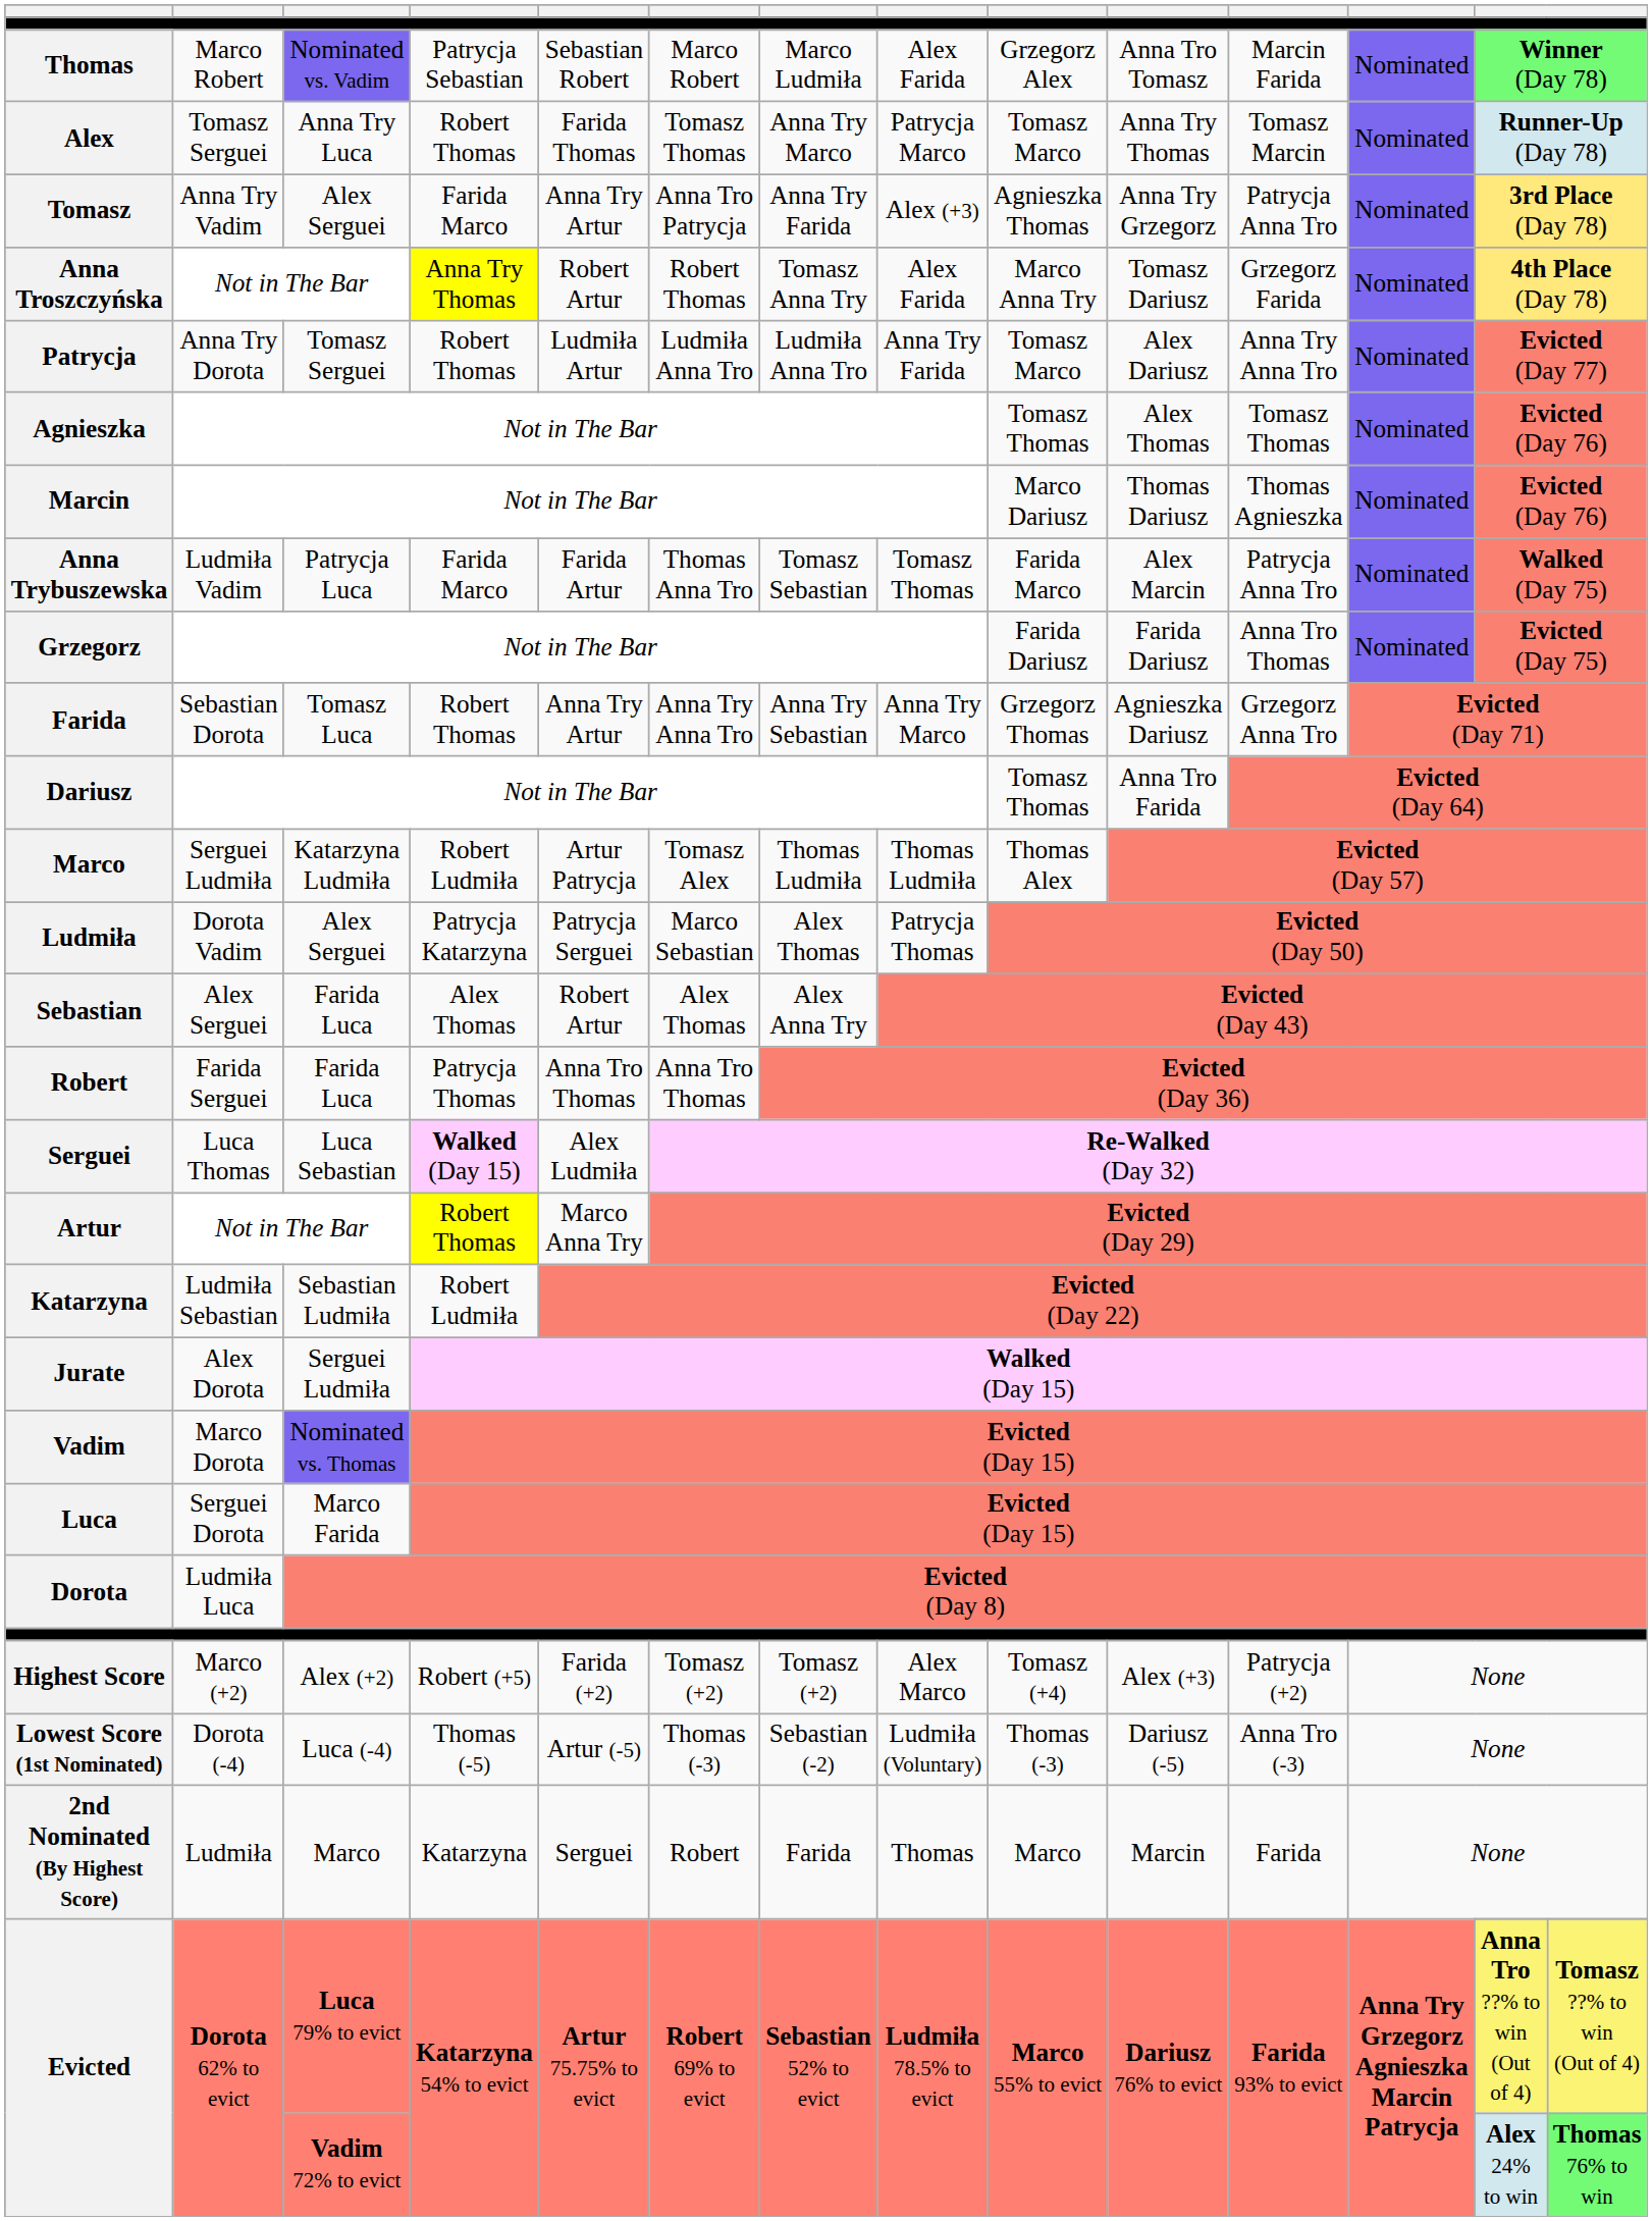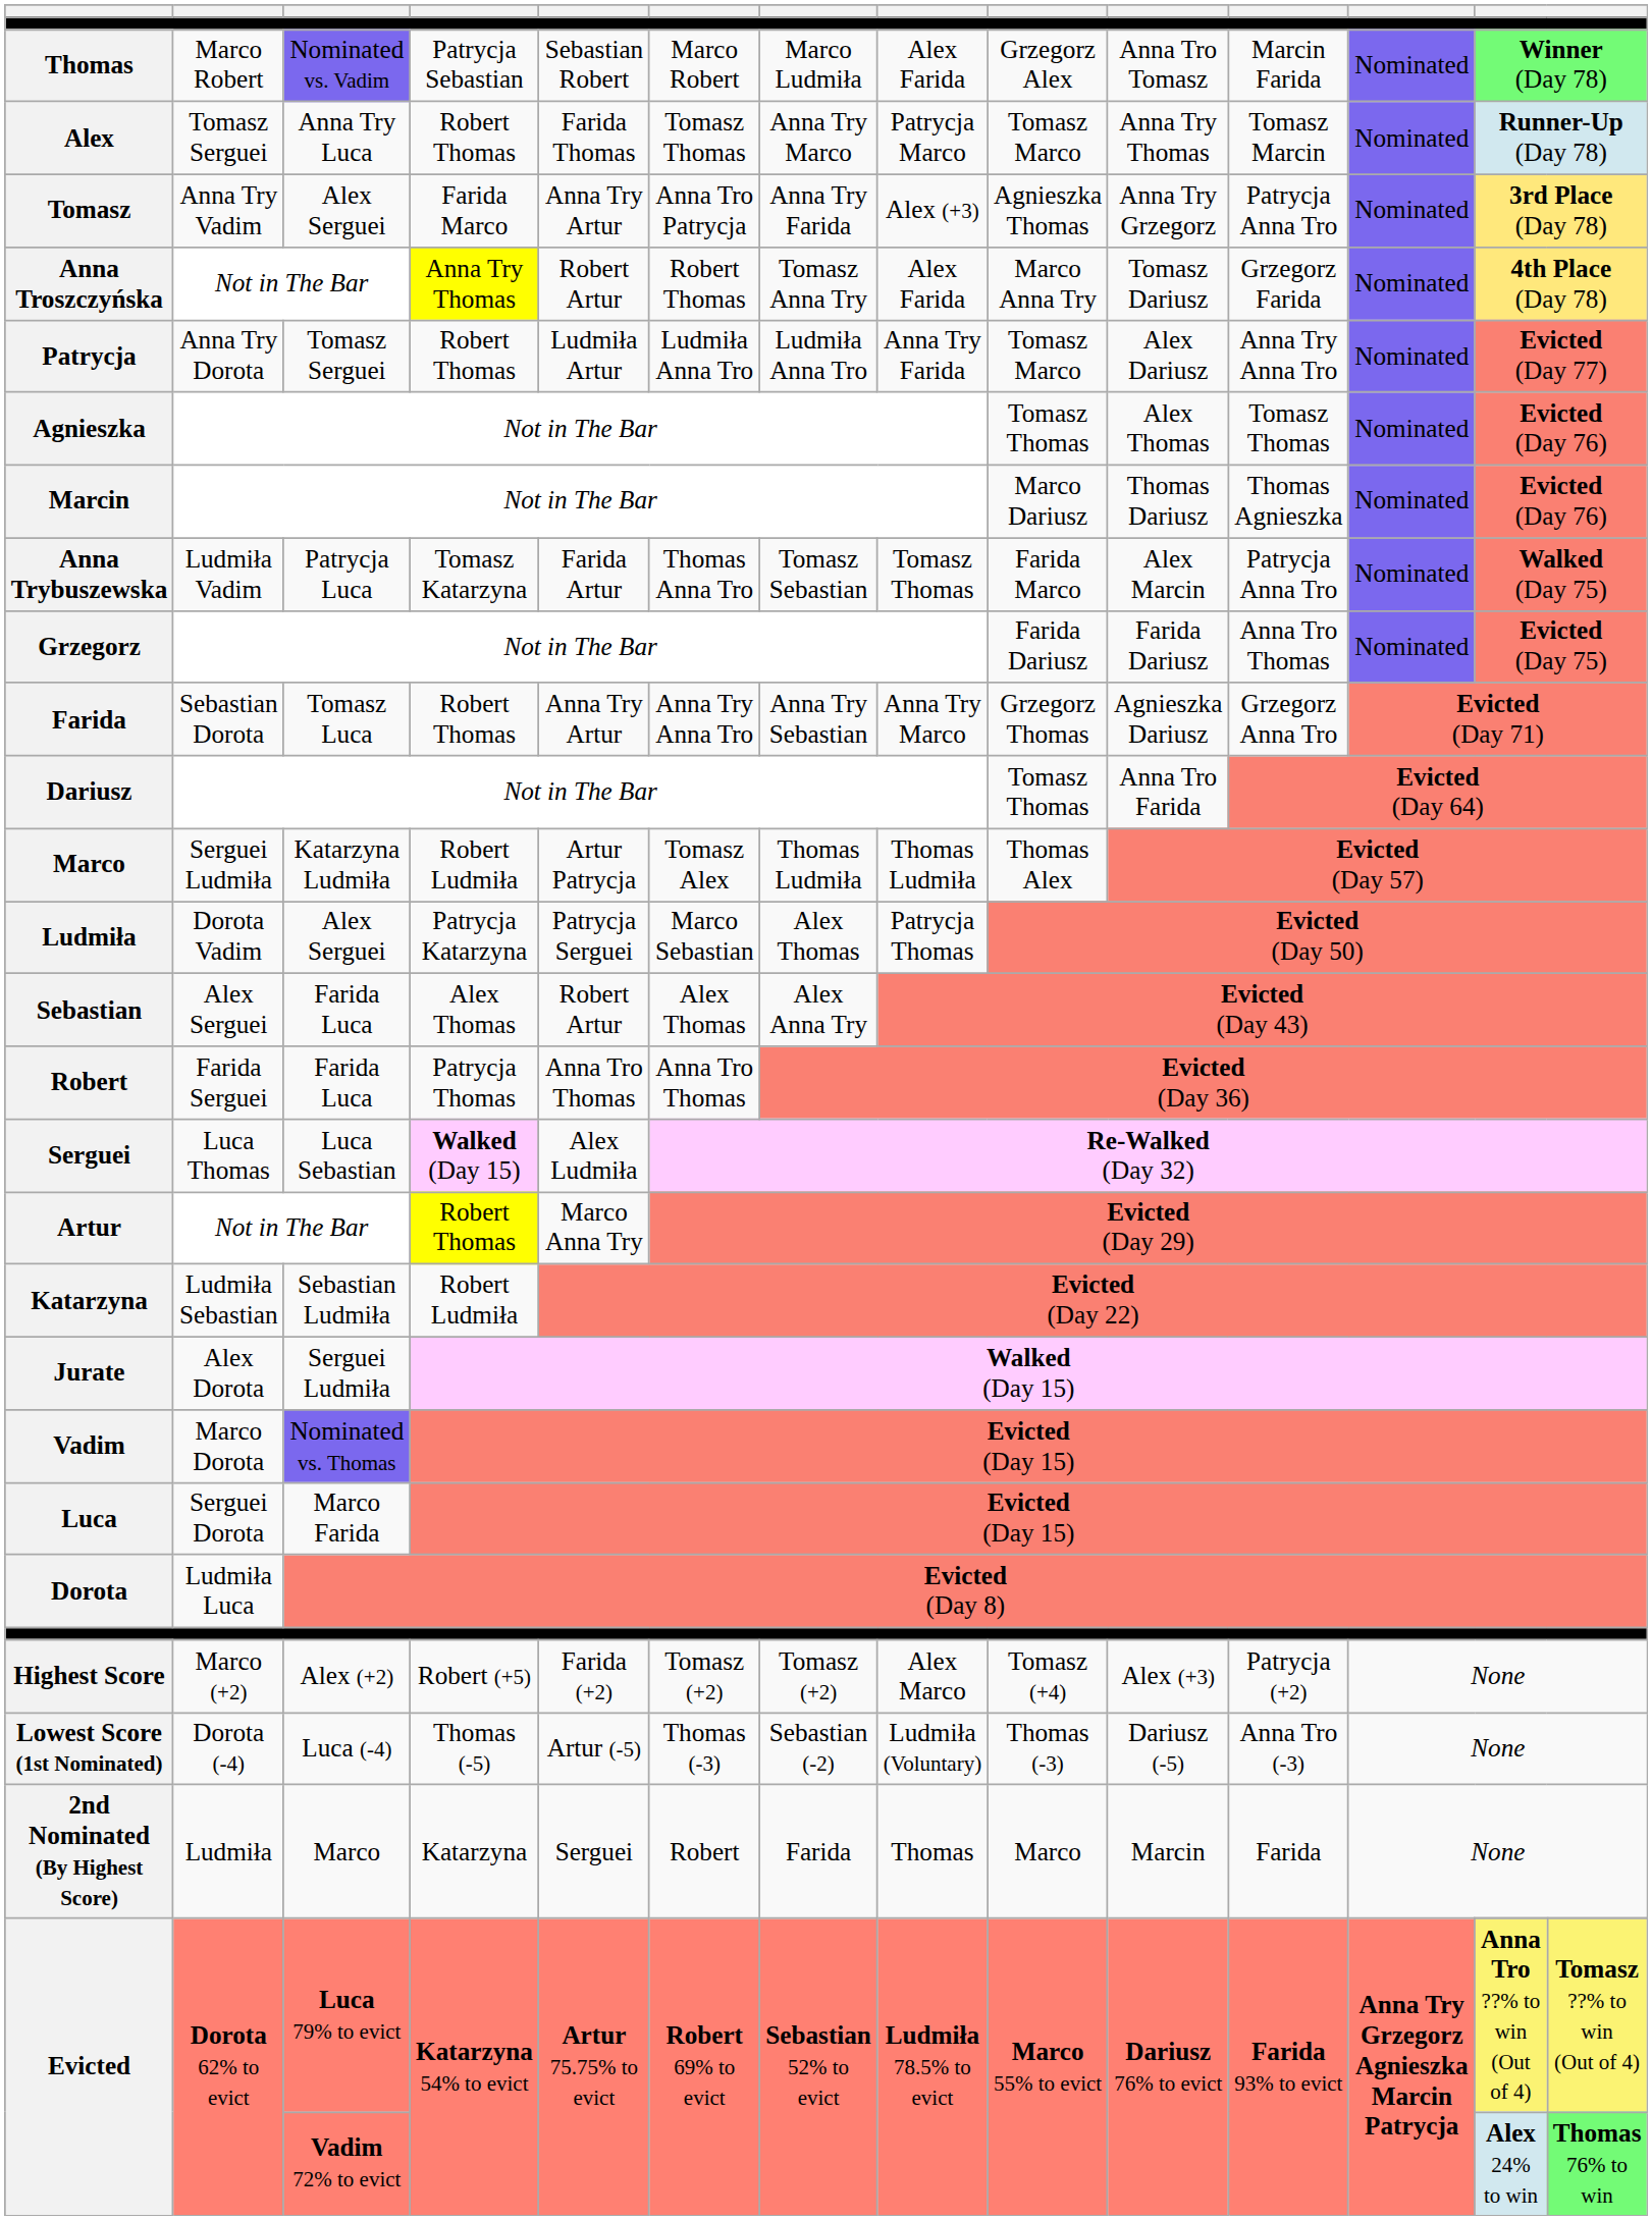Anna Trybuszewska | column 4: Farida Marco -> Tomasz Katarzyna
